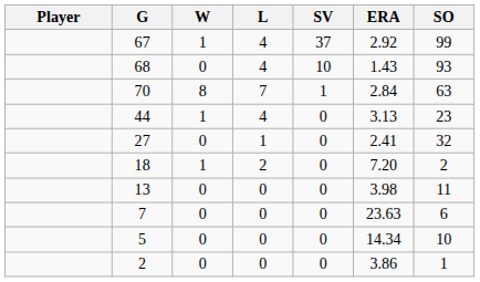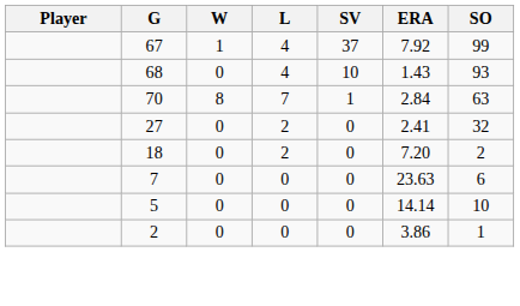67 | ERA: 2.92 -> 7.92
- row: 44 | 1 | 4 | 0 | 3.13 | 23
27 | L: 1 -> 2
18 | W: 1 -> 0
- row: 13 | 0 | 0 | 0 | 3.98 | 11
5 | ERA: 14.34 -> 14.14
